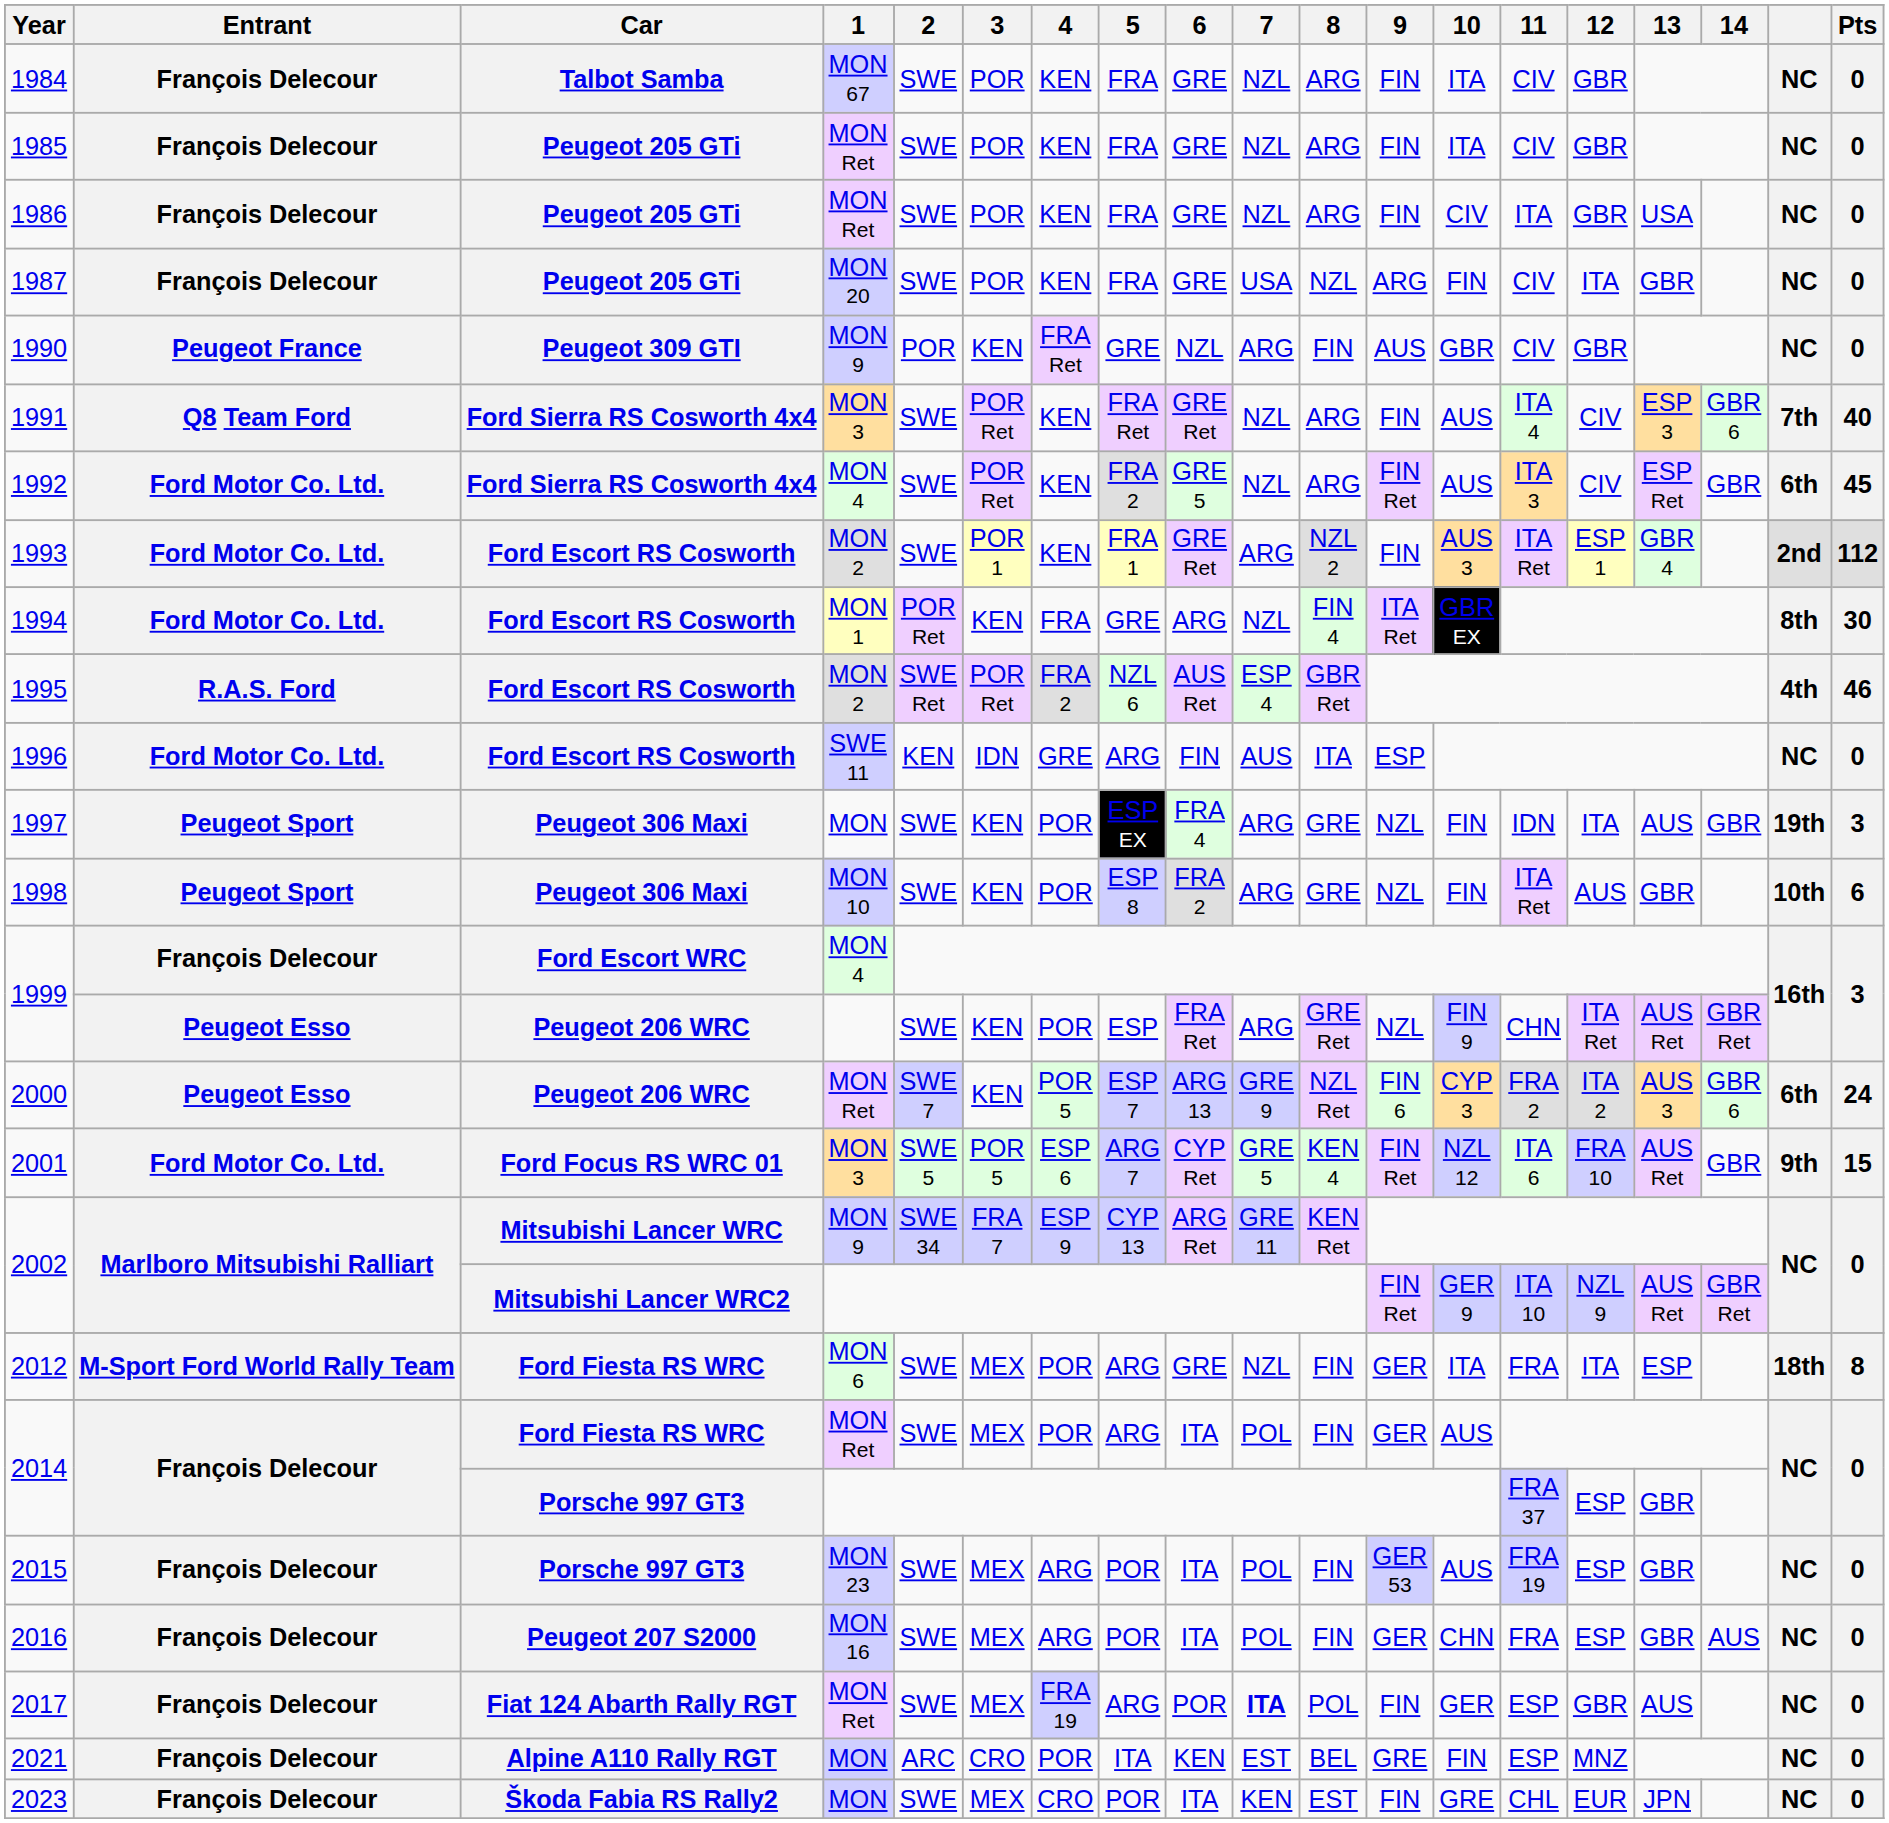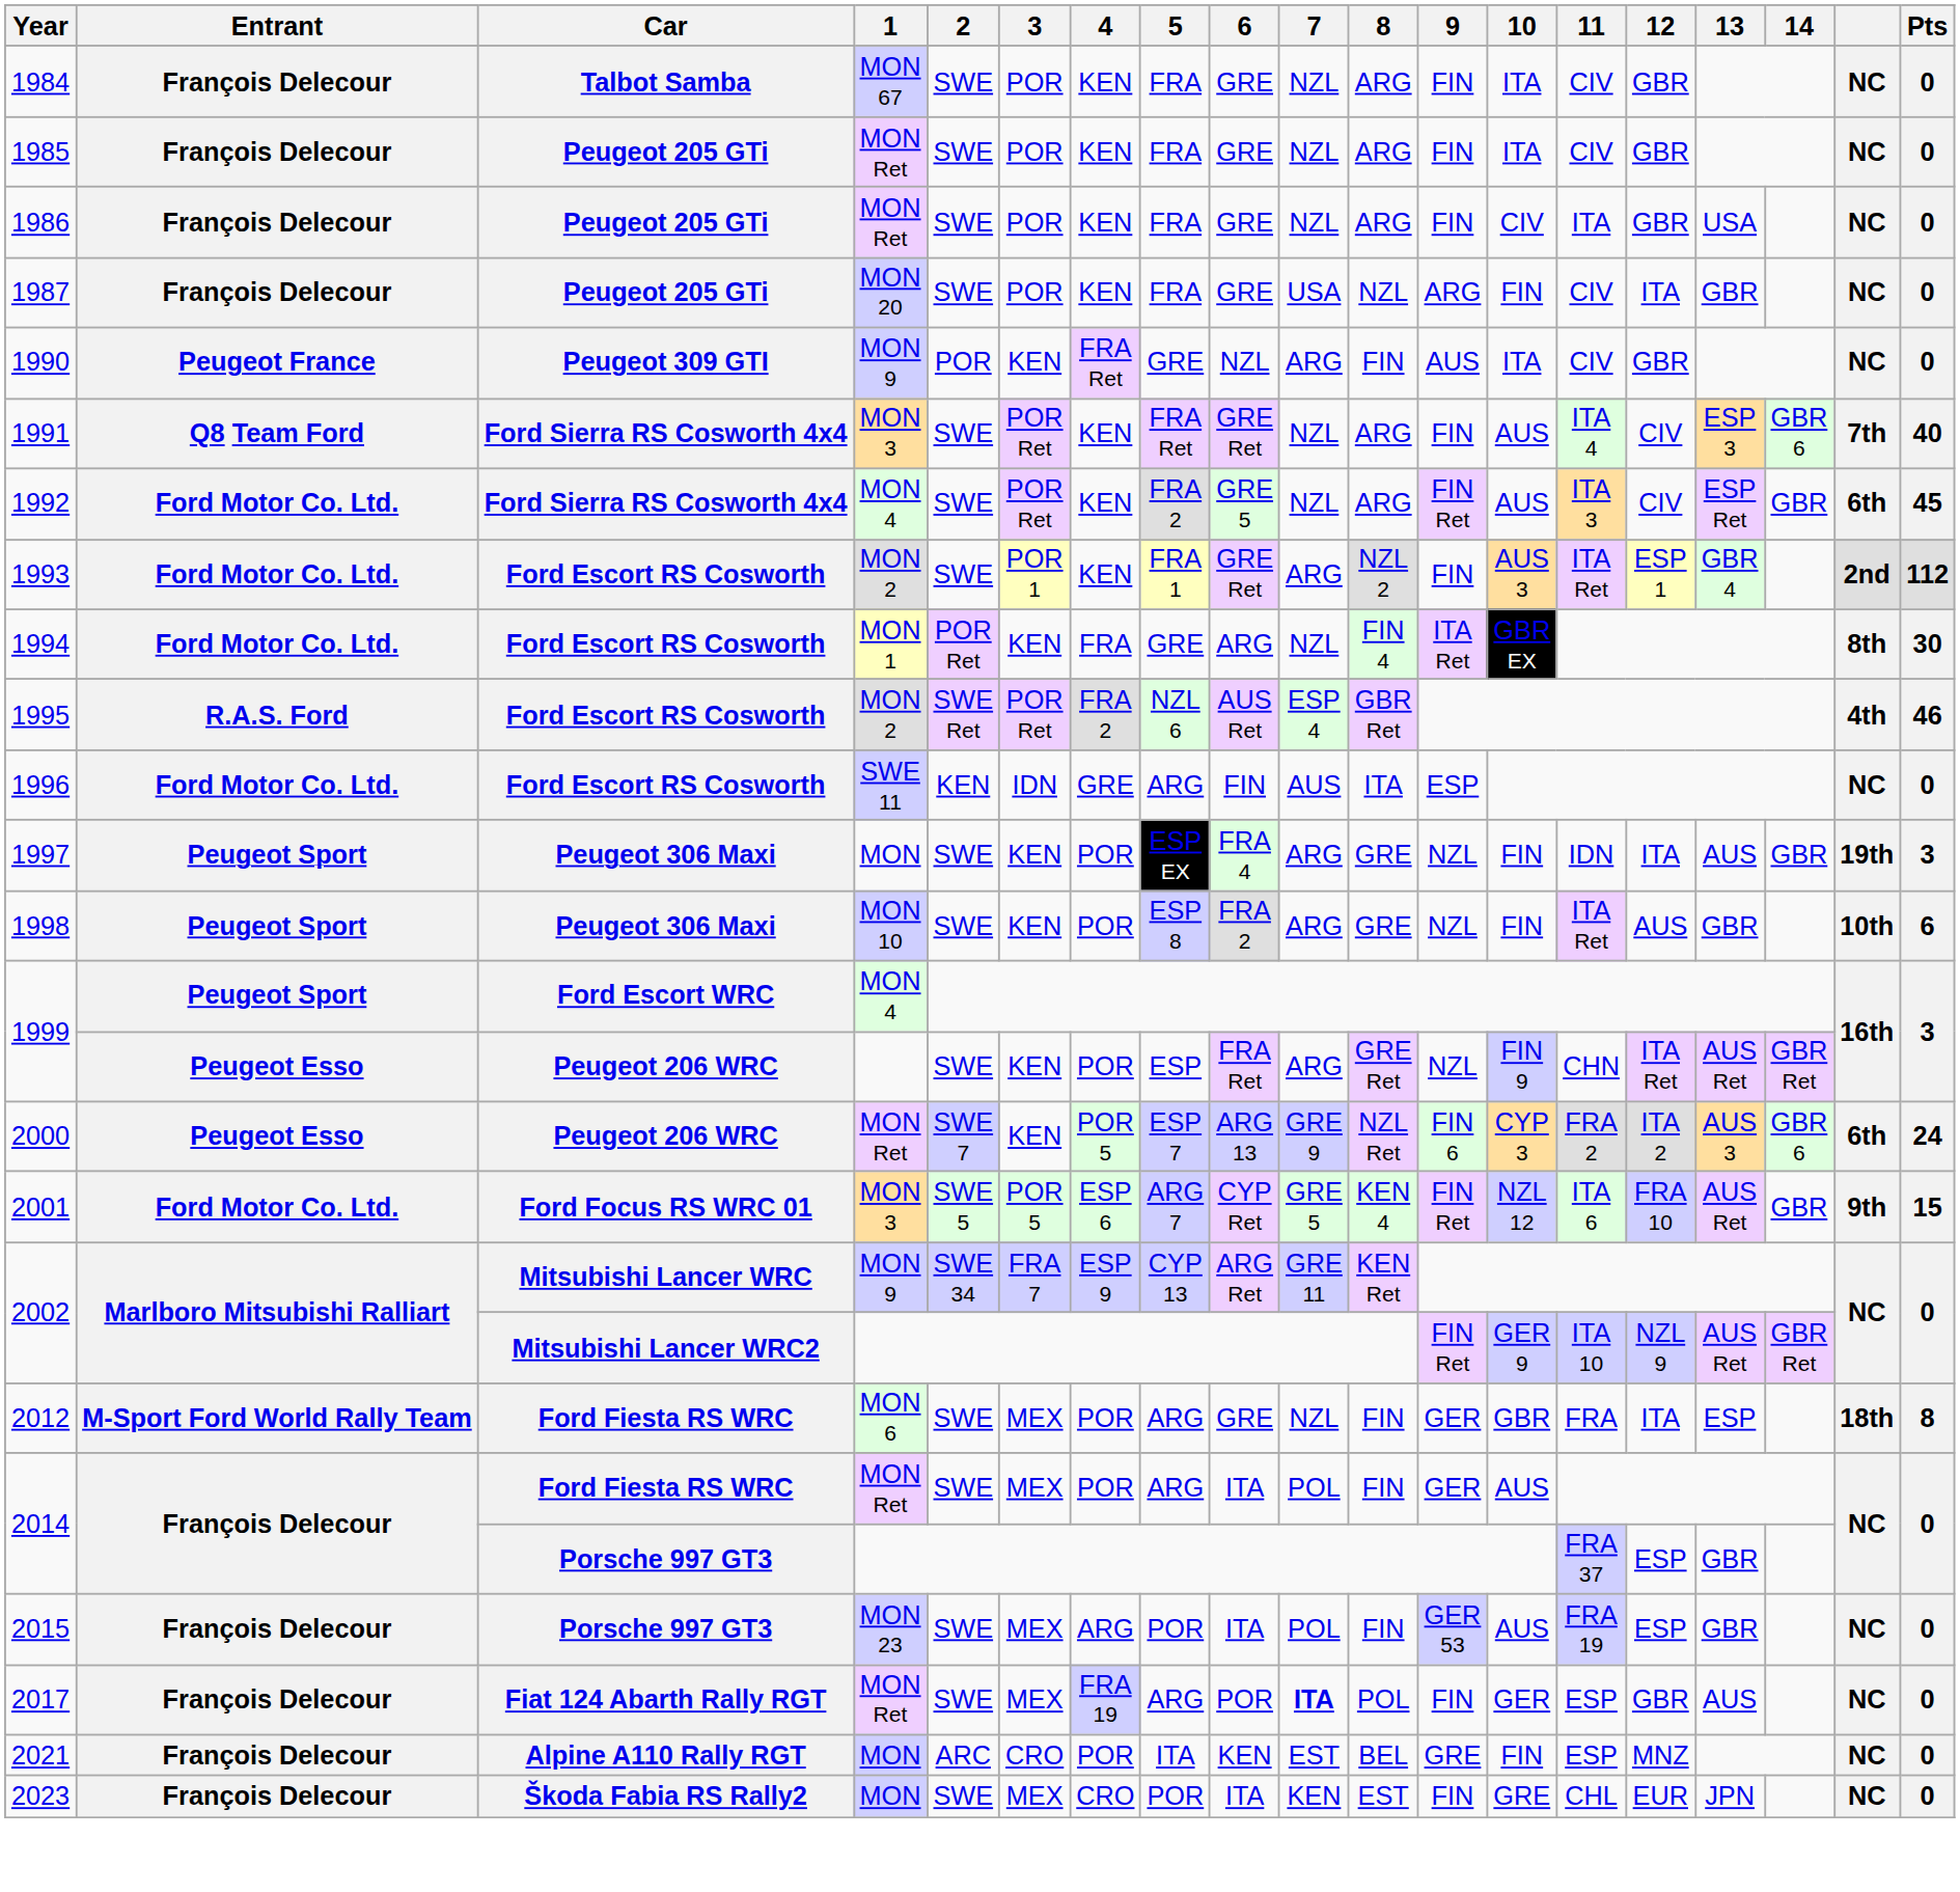1990 | 10: GBR -> ITA
1999 / Ford Escort WRC | Entrant: François Delecour -> Peugeot Sport
2012 | 10: ITA -> GBR
- row: 2016 | François Delecour | Peugeot 207 S2000 | MON 16 | SWE | MEX | ARG | POR | ITA | POL | FIN | GER | CHN | FRA | ESP | GBR | AUS | NC | 0
